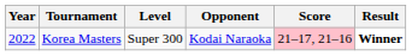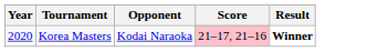- column: Level | Super 300
Korea Masters | Year: 2022 -> 2020
